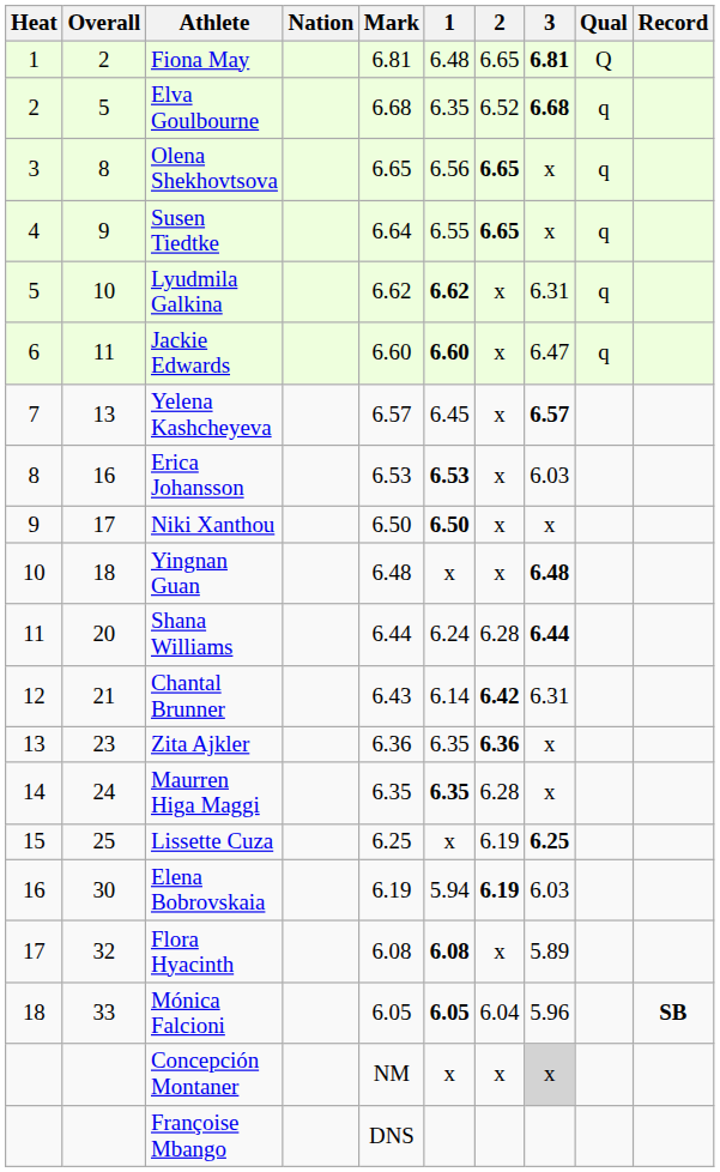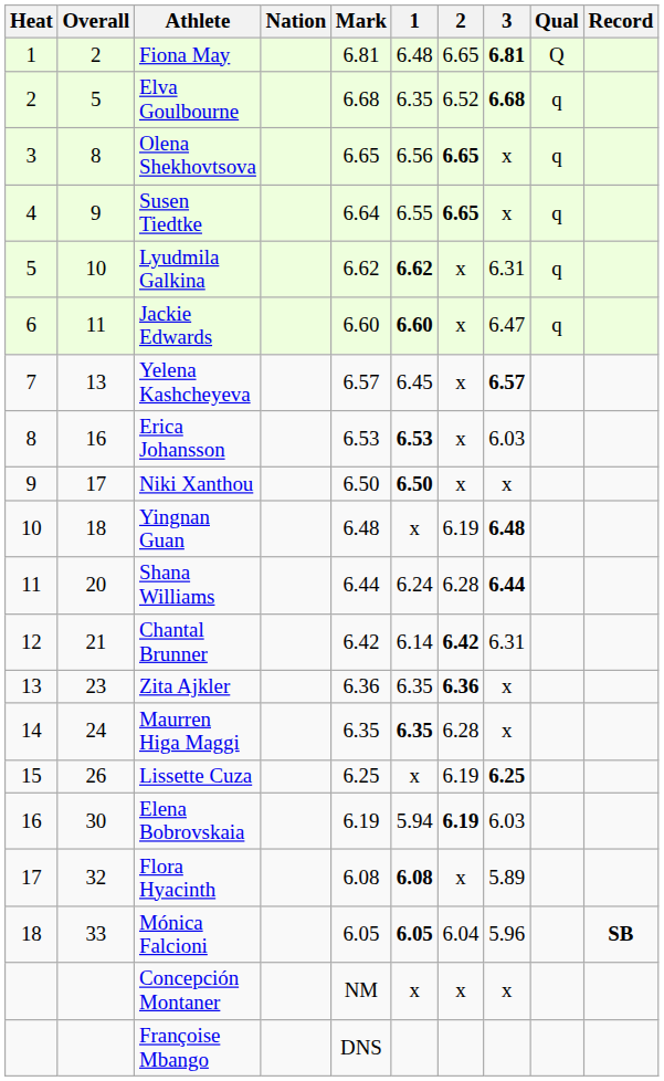Yingnan Guan | 2: x -> 6.19
Chantal Brunner | Mark: 6.43 -> 6.42
Lissette Cuza | Overall: 25 -> 26
Concepción Montaner | 3: lightgrey background -> no background
